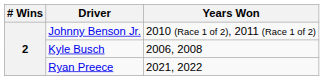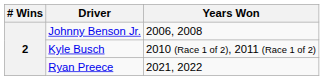Johnny Benson Jr. | Years Won: 2010 (Race 1 of 2), 2011 (Race 1 of 2) -> 2006, 2008
Kyle Busch | Years Won: 2006, 2008 -> 2010 (Race 1 of 2), 2011 (Race 1 of 2)
